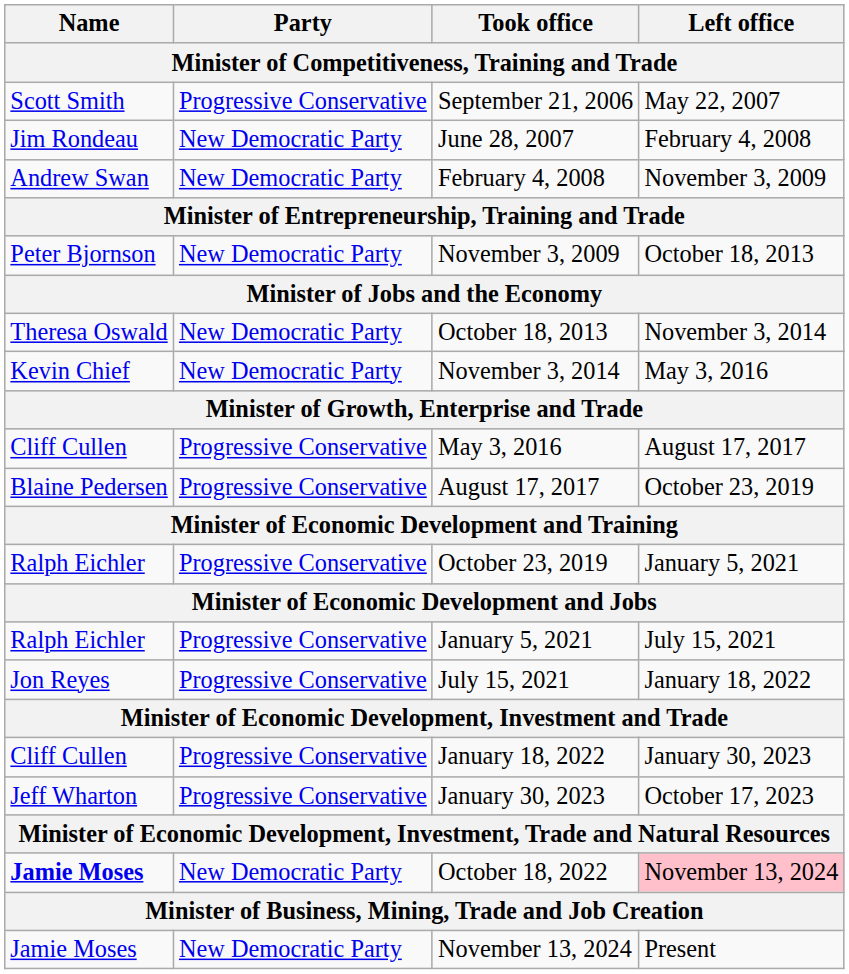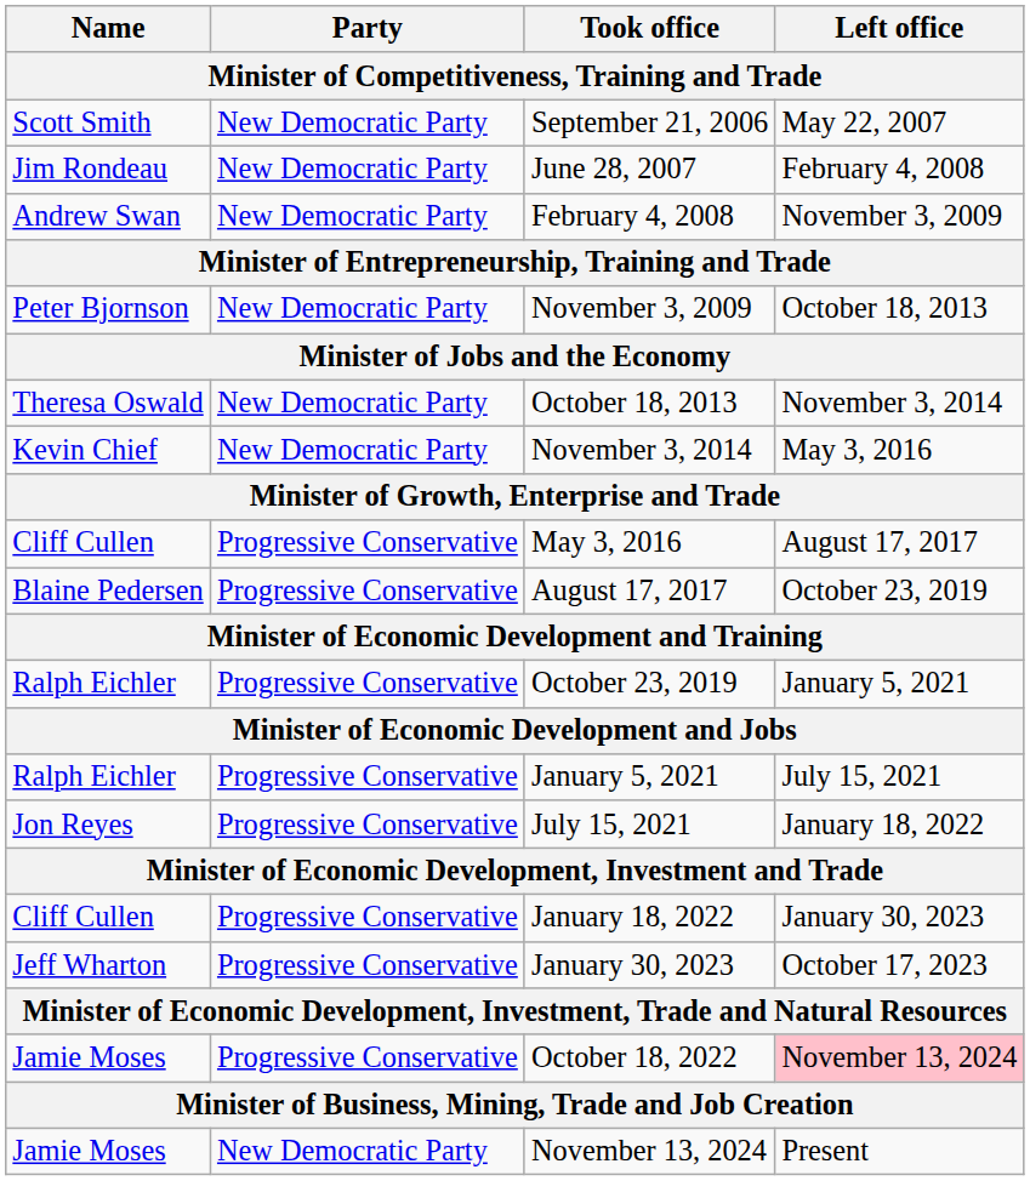September 21, 2006 | Party: Progressive Conservative -> New Democratic Party
October 18, 2022 | Name: bold -> normal
October 18, 2022 | Party: New Democratic Party -> Progressive Conservative
